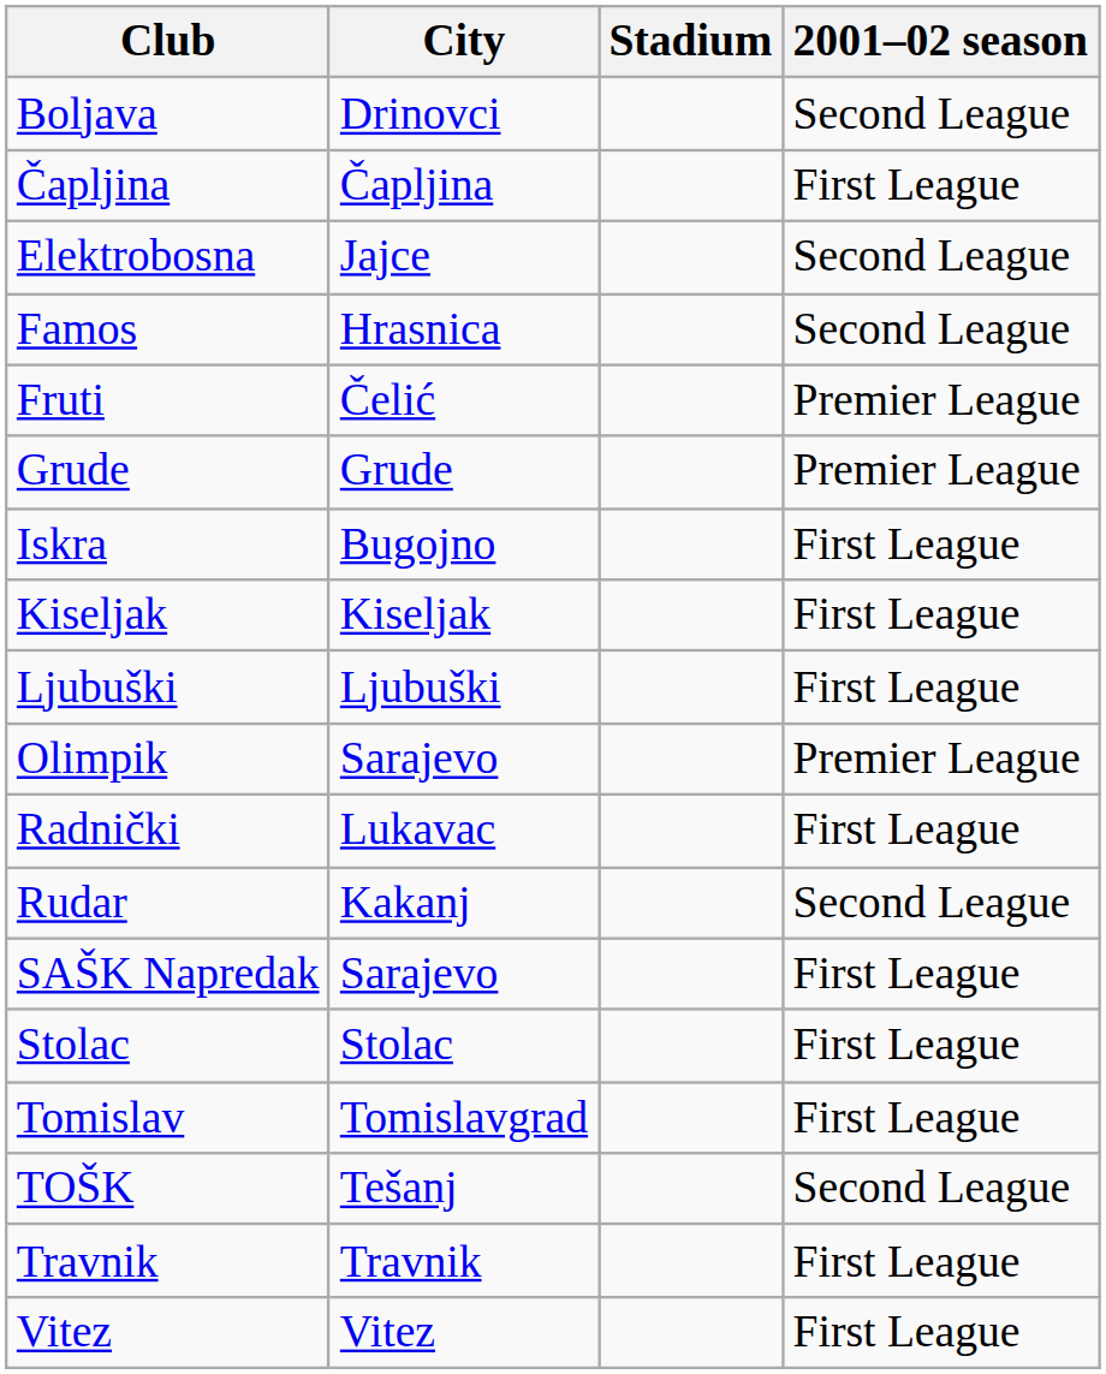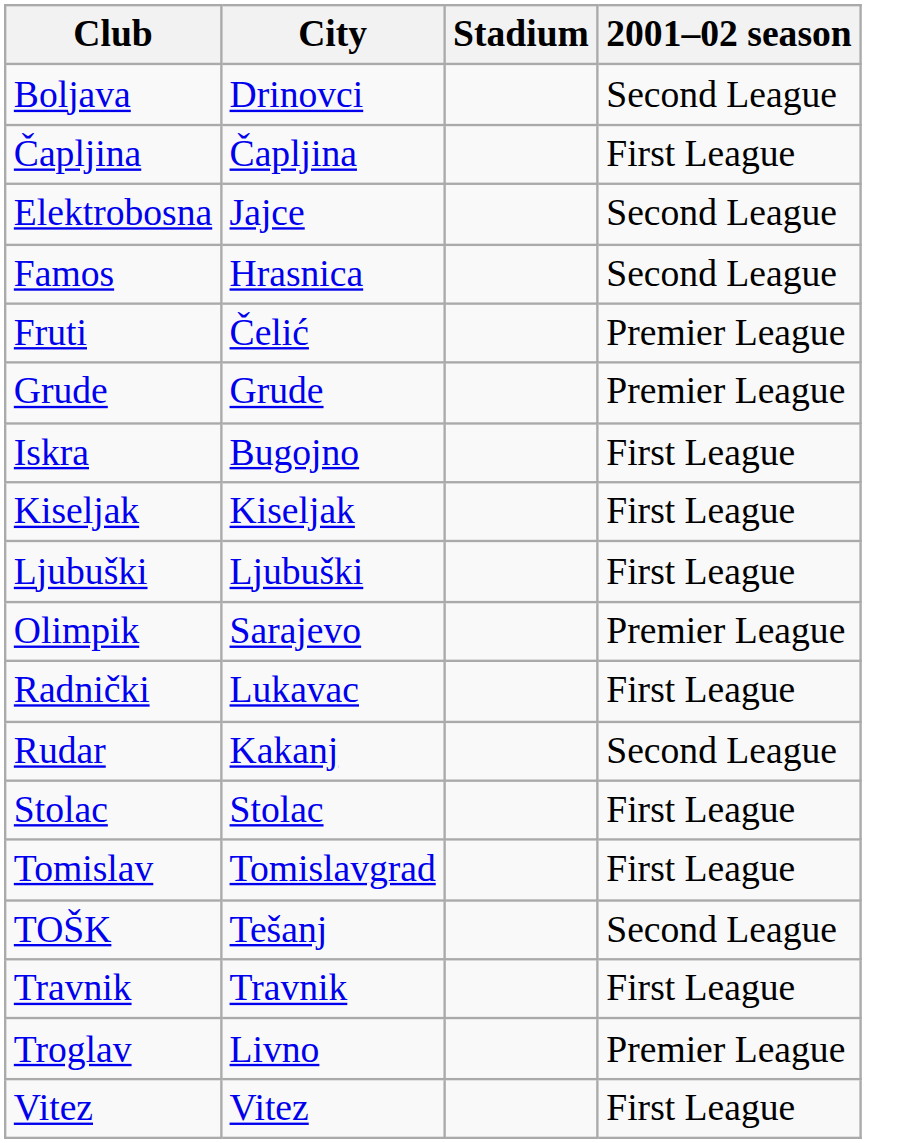- row: SAŠK Napredak | Sarajevo | First League
+ row: Troglav | Livno | Premier League
